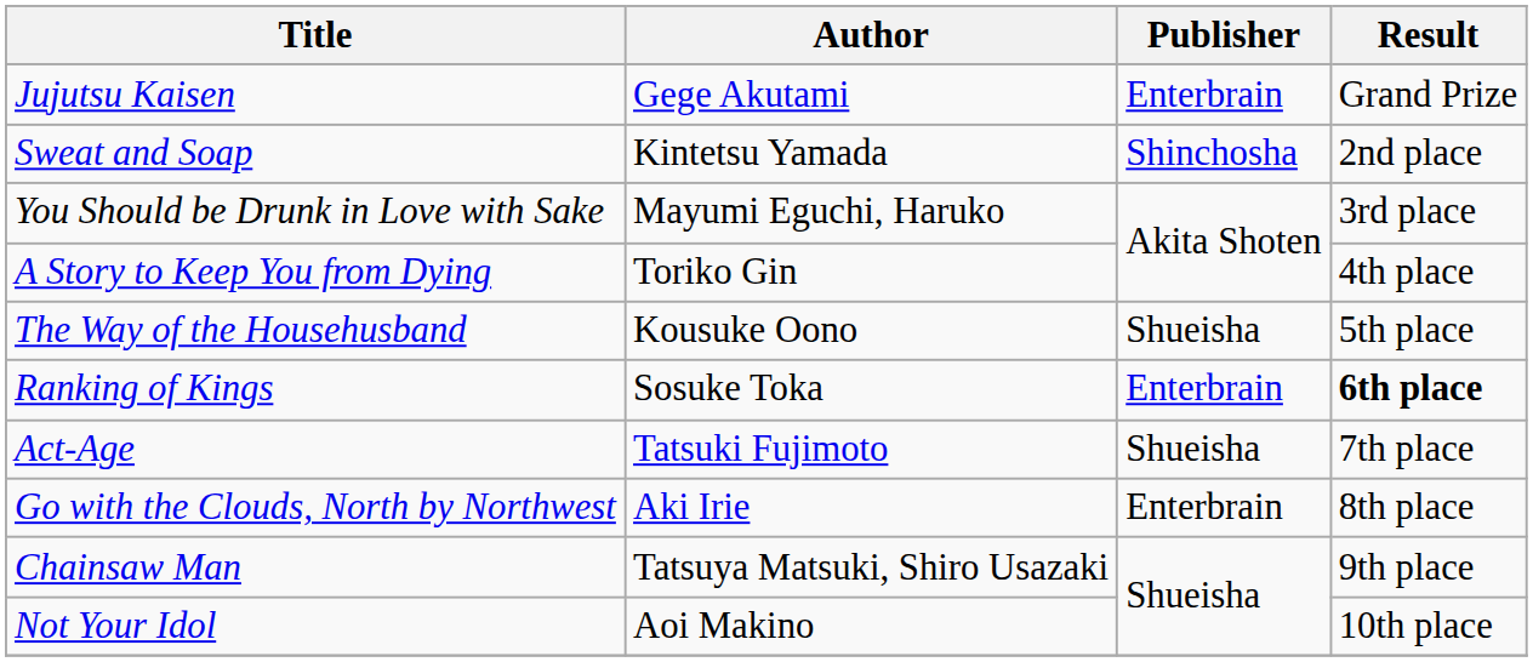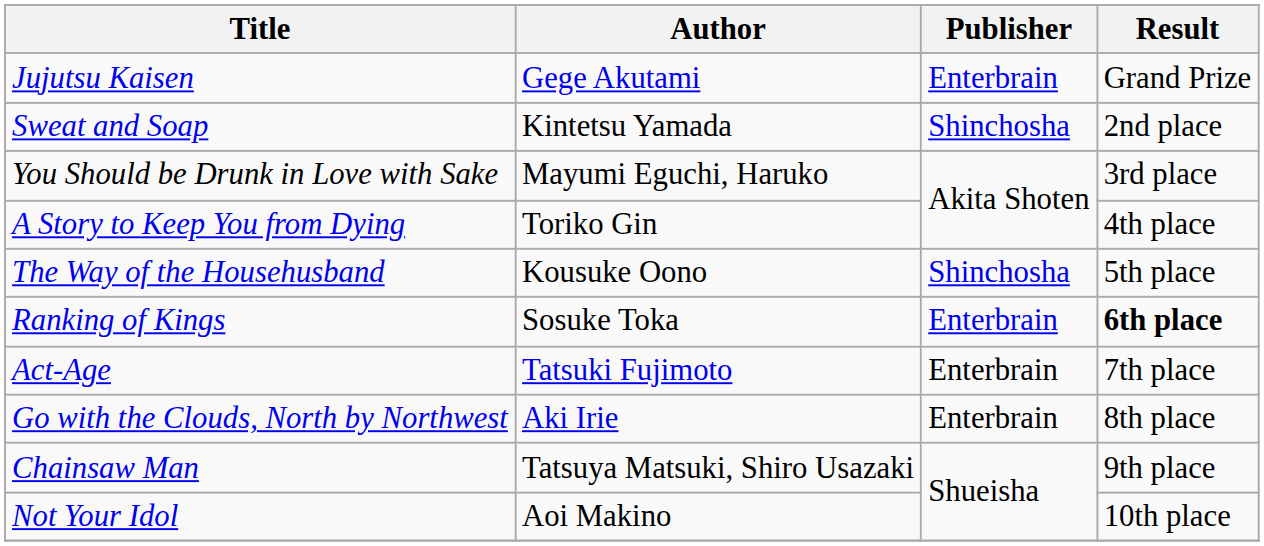The Way of the Househusband | Publisher: Shueisha -> Shinchosha
Act-Age | Publisher: Shueisha -> Enterbrain
